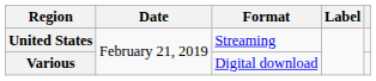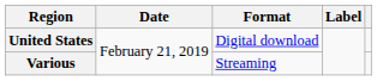United States | Format: Streaming -> Digital download
Various | Format: Digital download -> Streaming
